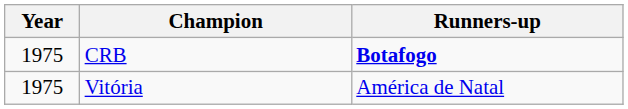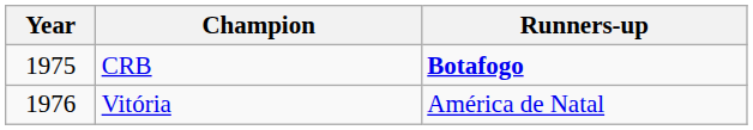Vitória | Year: 1975 -> 1976
